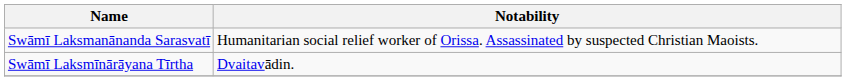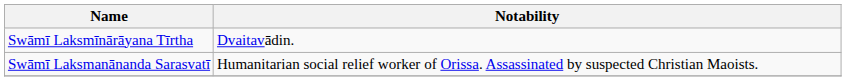rows swapped: Swāmī Laksmanānanda Sarasvatī <-> Swāmī Laksmīnārāyana Tīrtha
